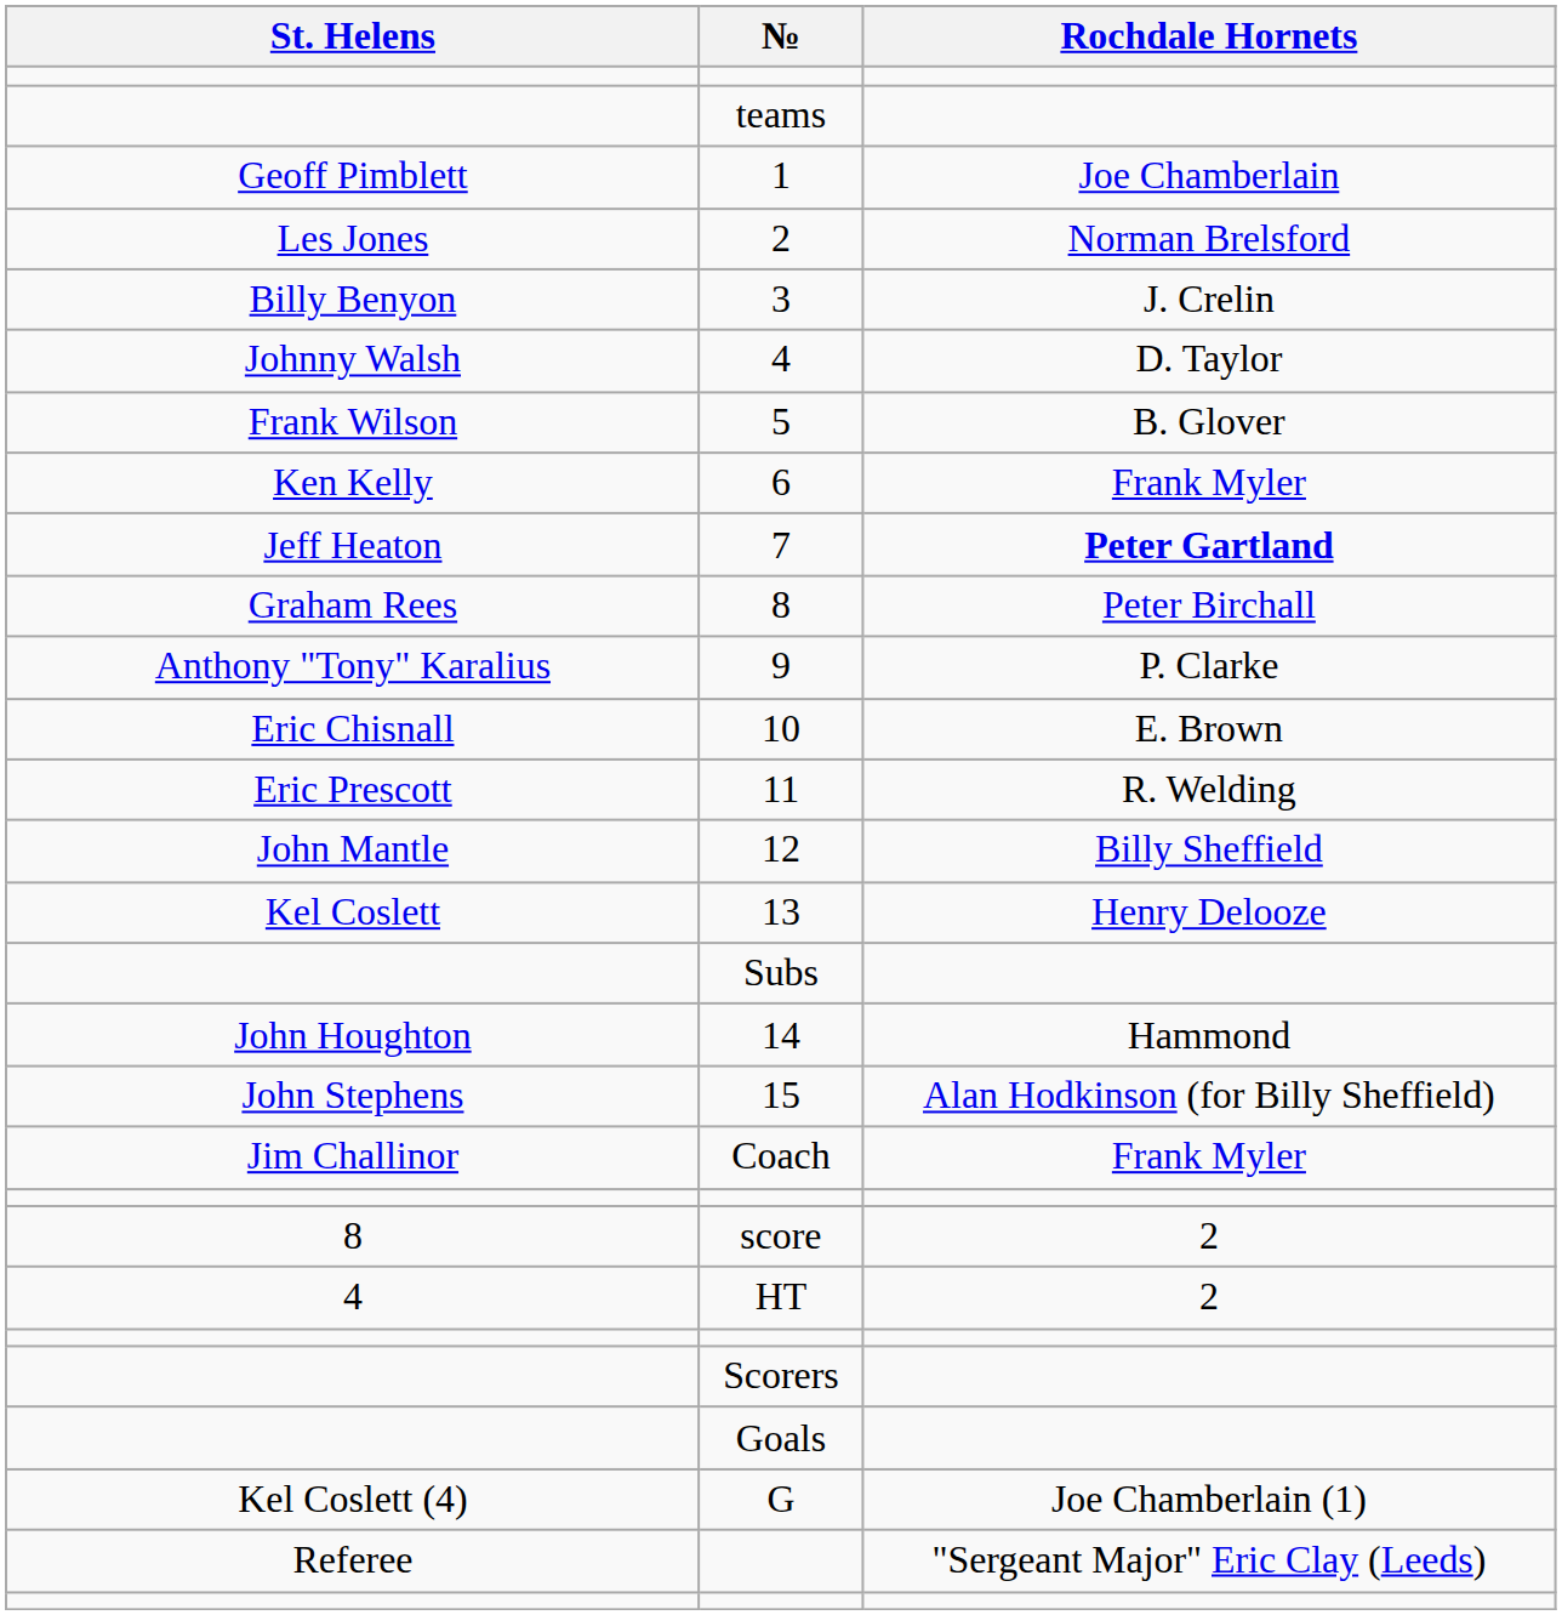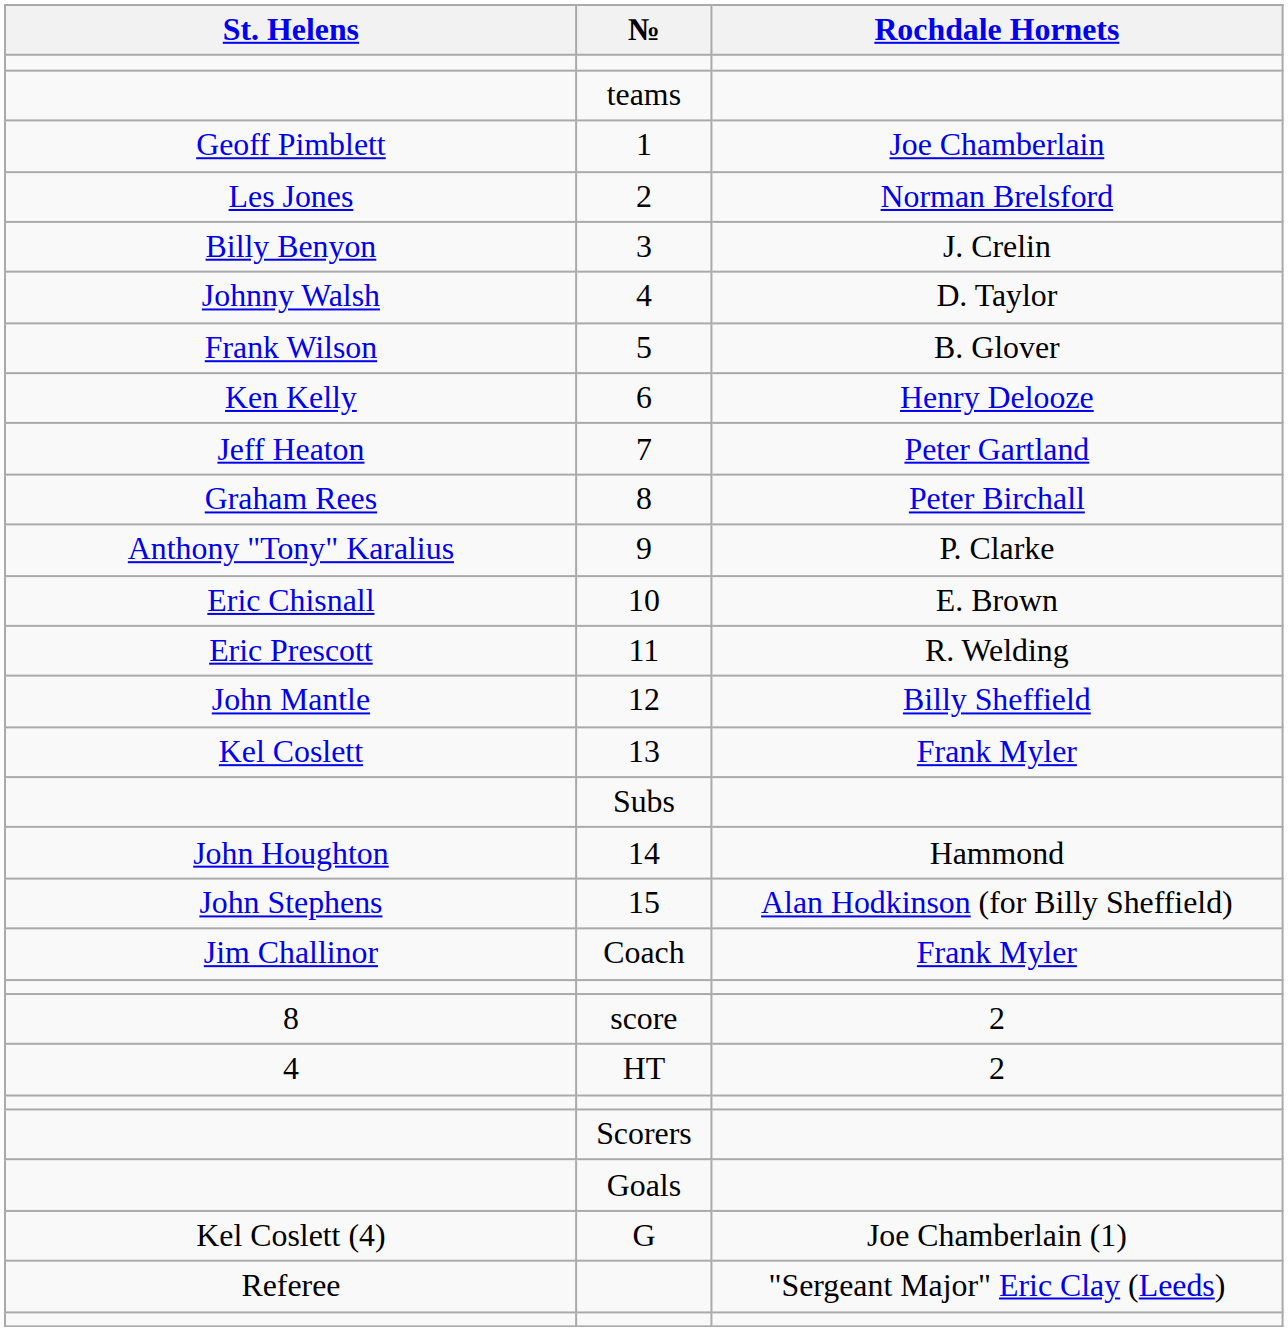6 | Rochdale Hornets: Frank Myler -> Henry Delooze
7 | Rochdale Hornets: bold -> normal
13 | Rochdale Hornets: Henry Delooze -> Frank Myler
